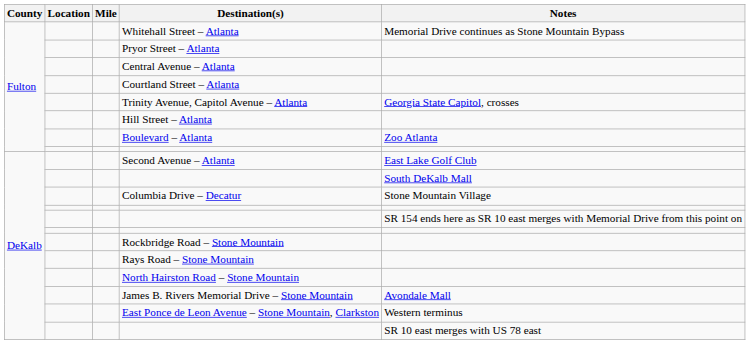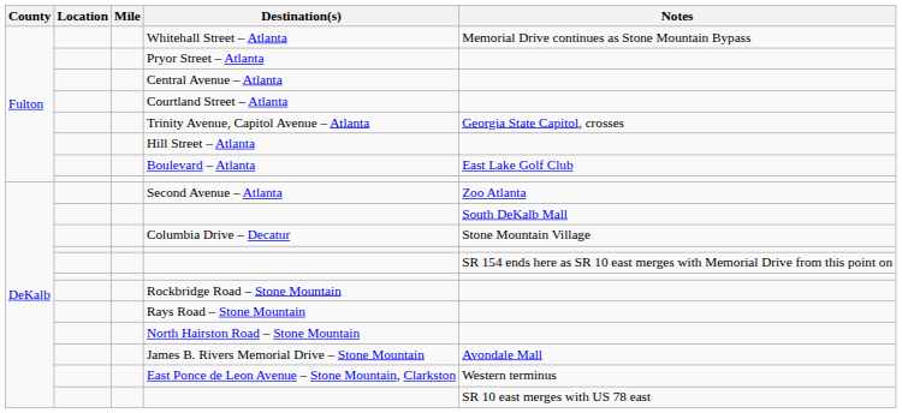Boulevard – Atlanta | Notes: Zoo Atlanta -> East Lake Golf Club
Second Avenue – Atlanta | Notes: East Lake Golf Club -> Zoo Atlanta
